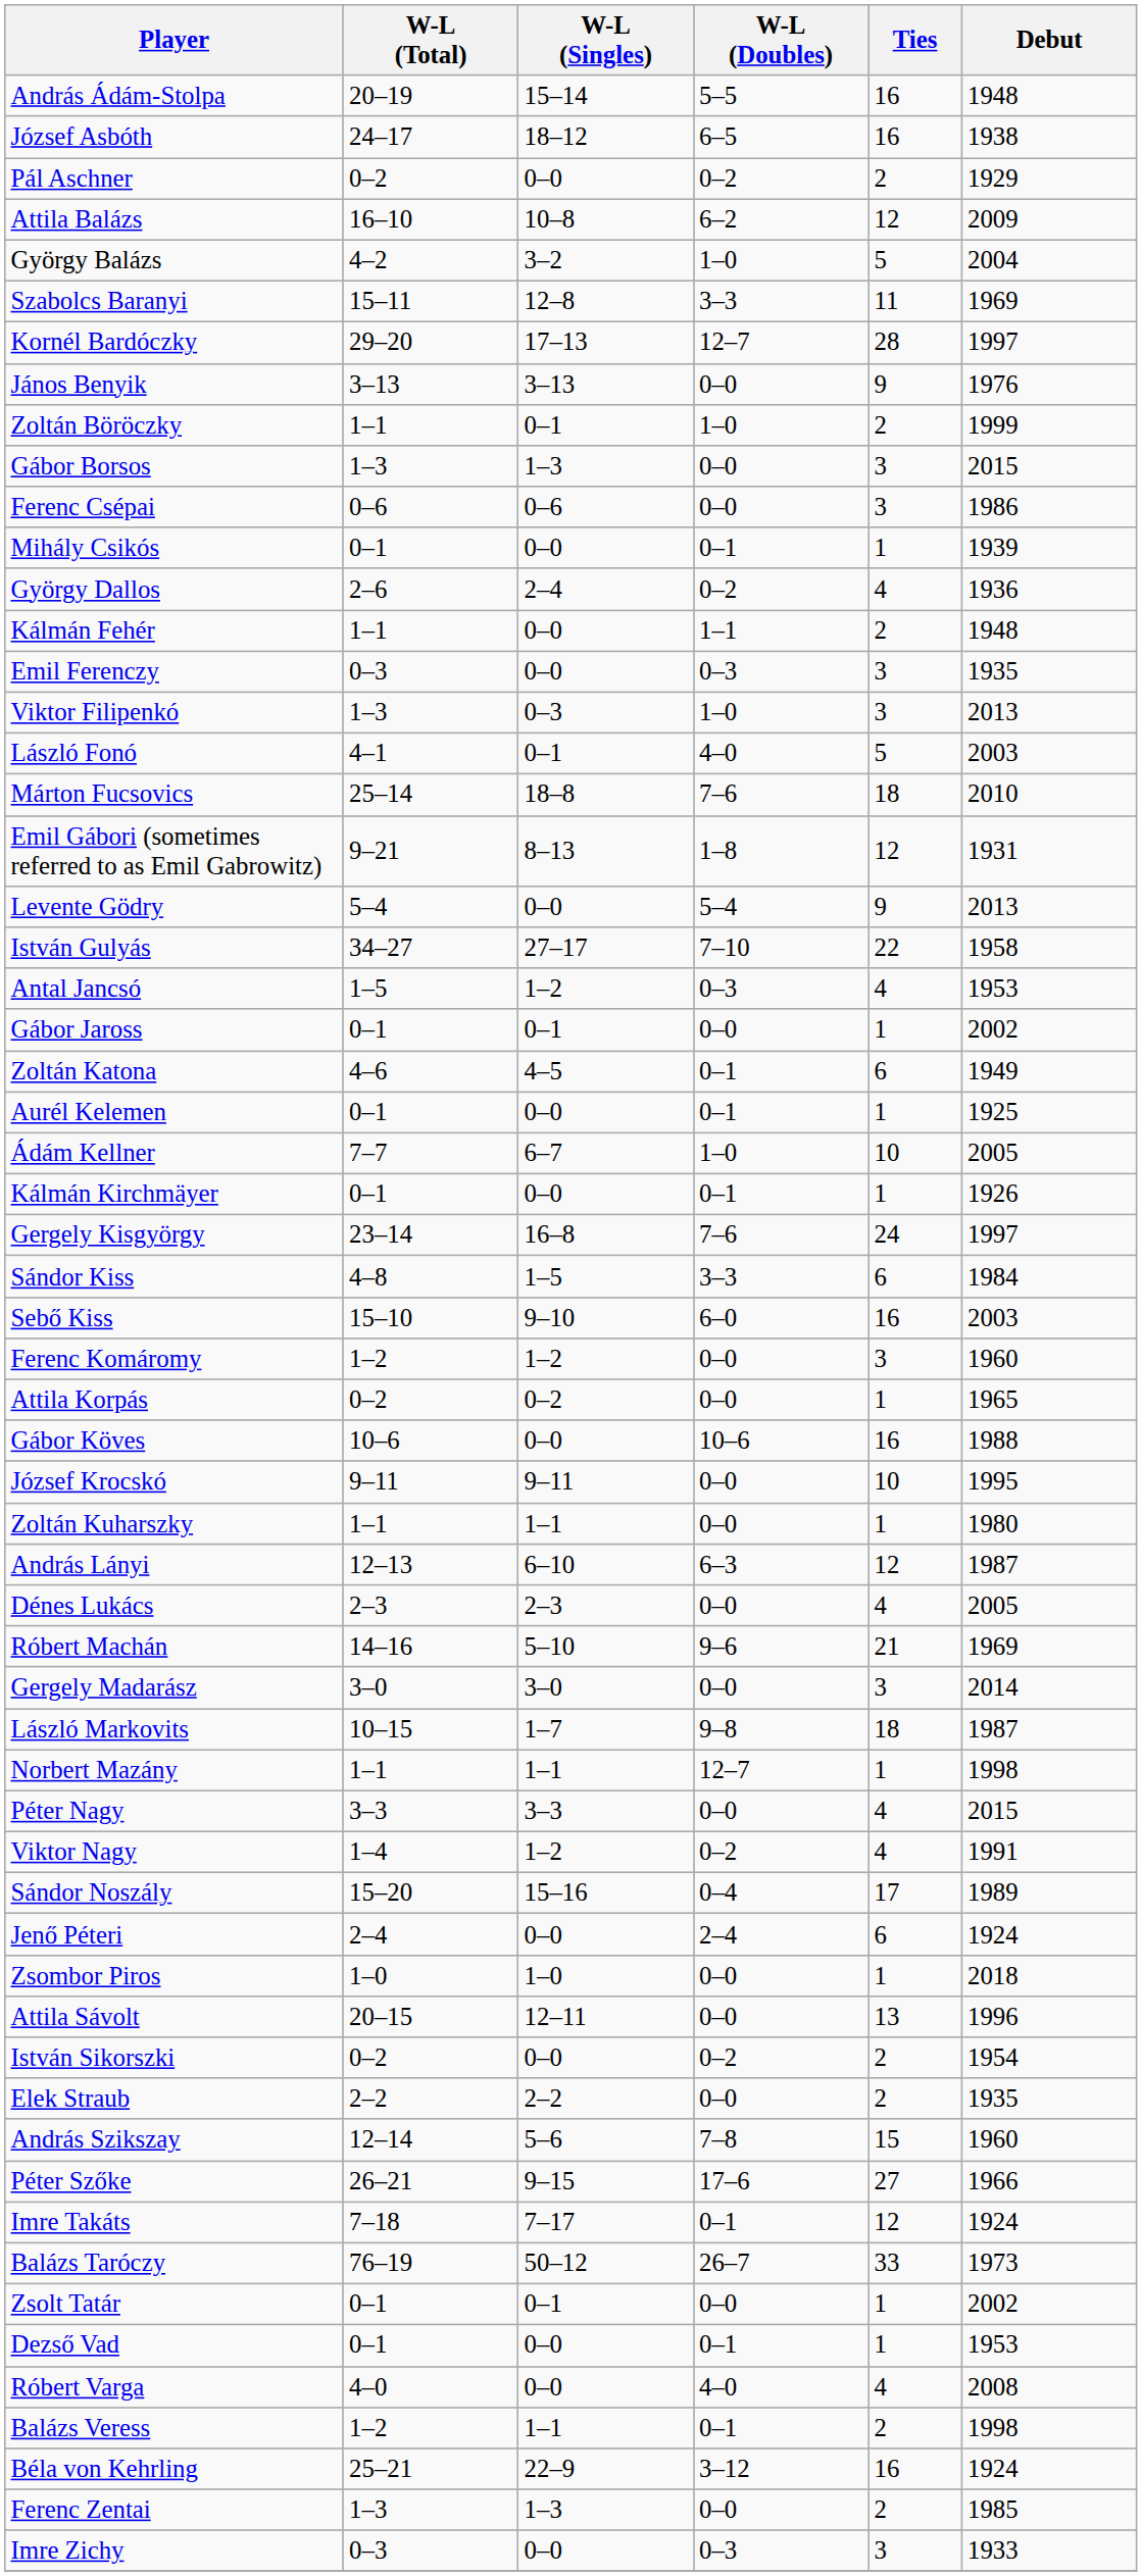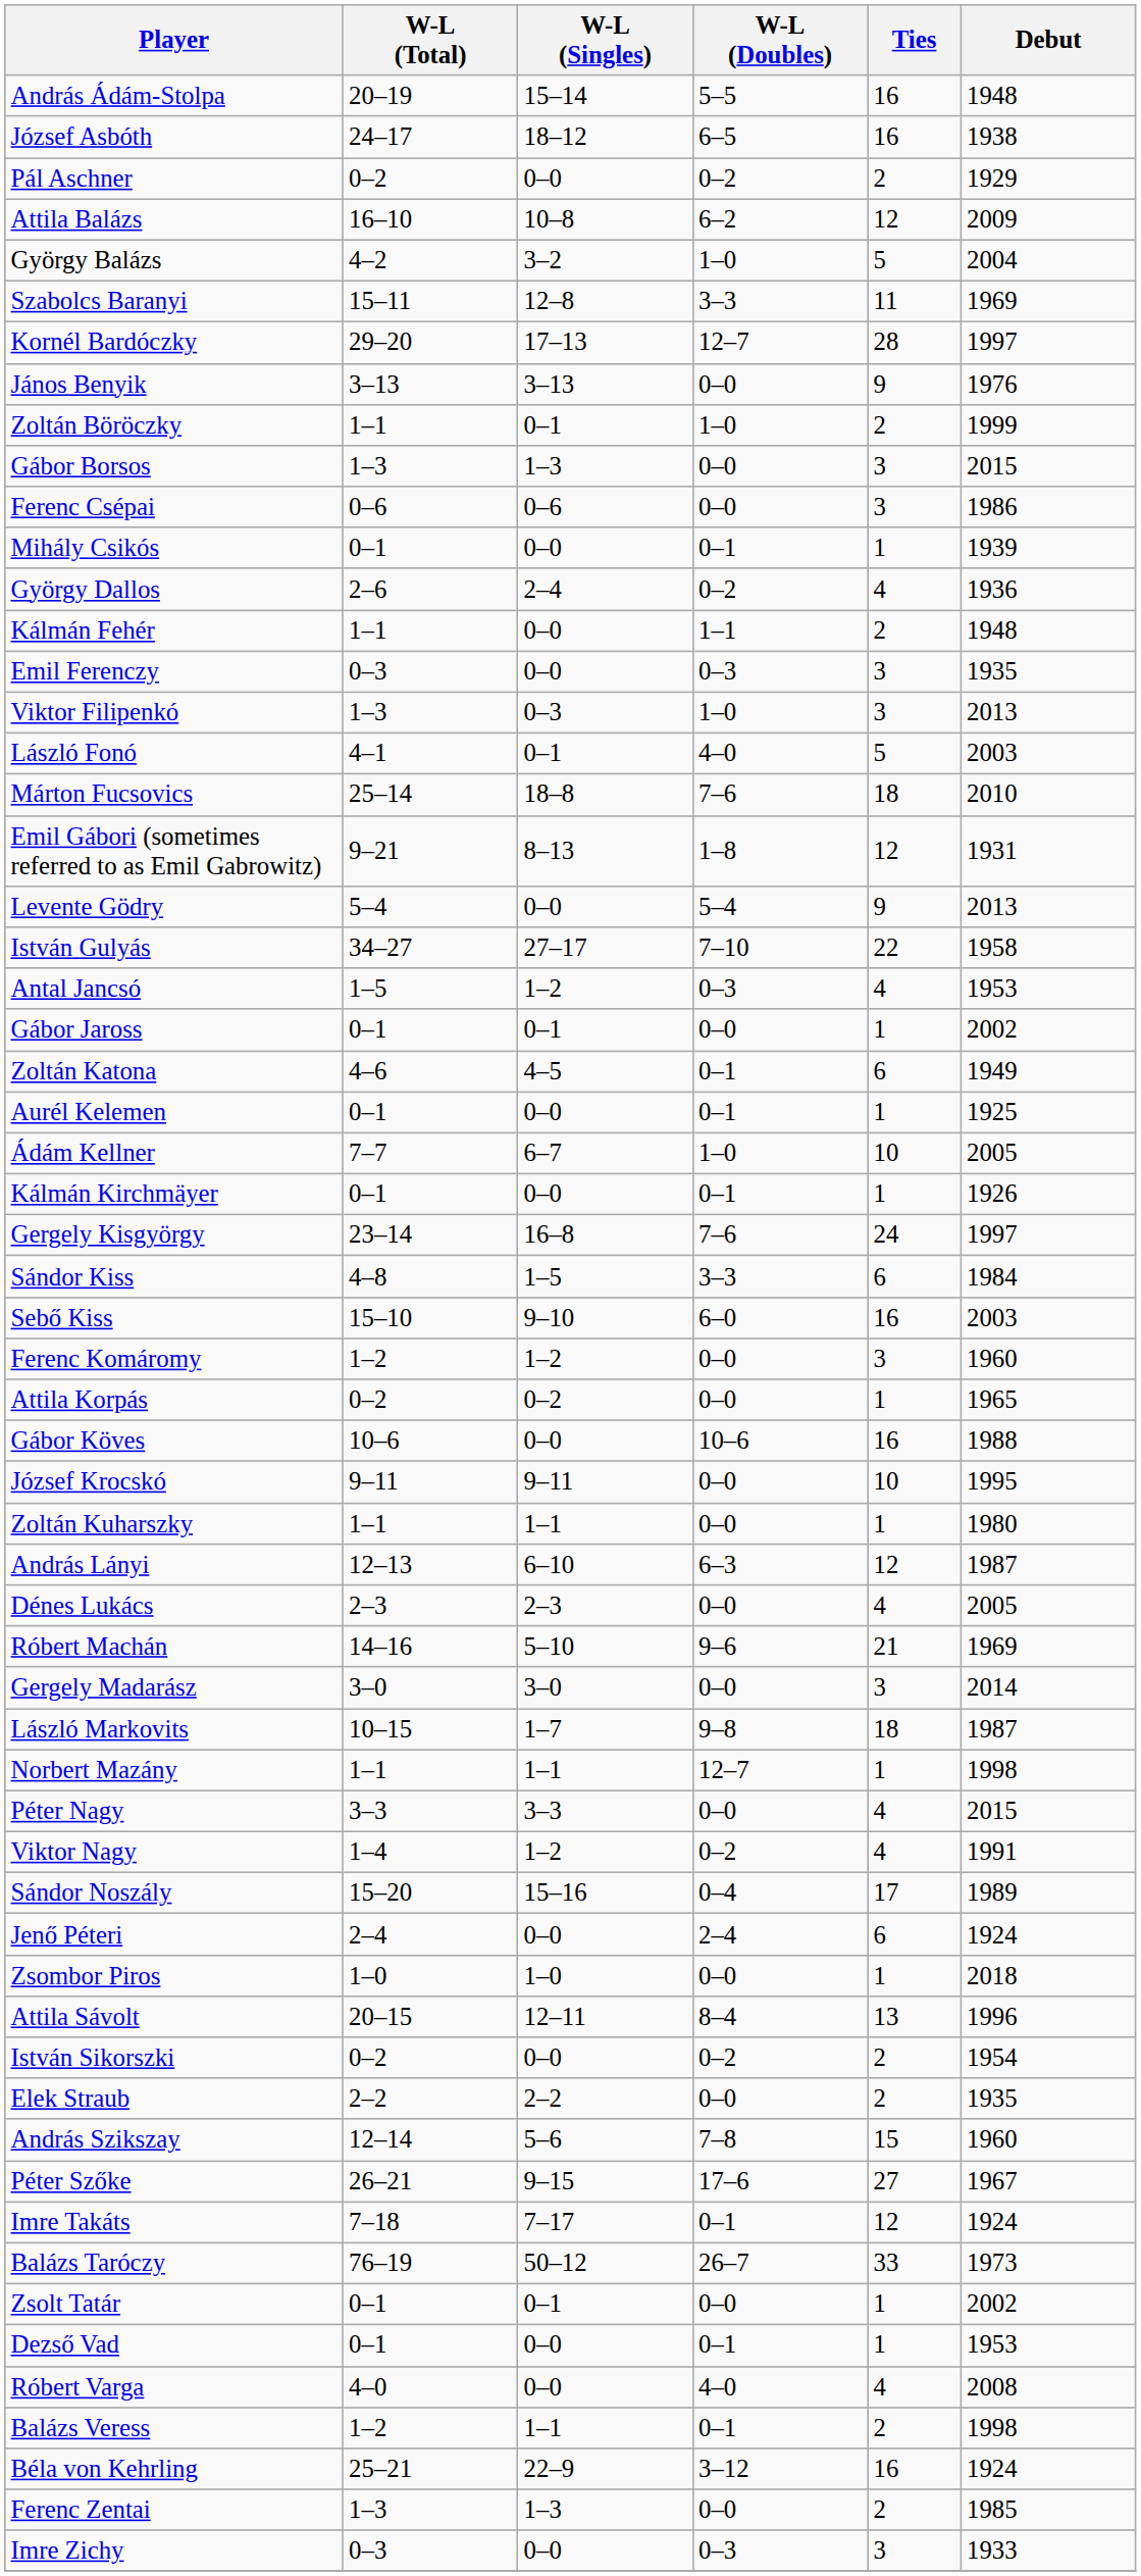Attila Sávolt | W-L (Doubles): 0–0 -> 8–4
Péter Szőke | Debut: 1966 -> 1967
